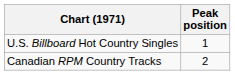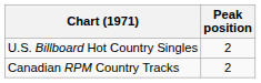U.S. Billboard Hot Country Singles | Peak position: 1 -> 2
